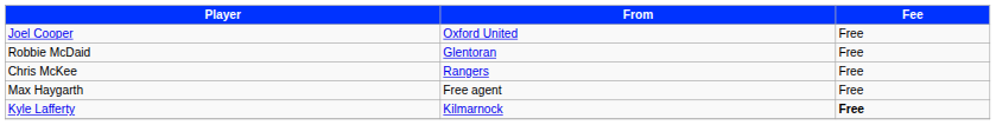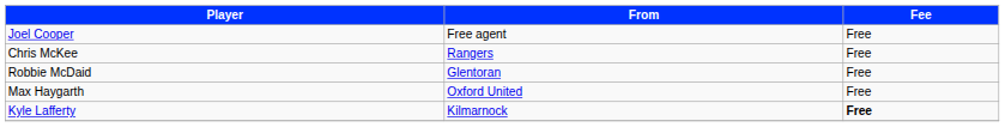Joel Cooper | From: Oxford United -> Free agent
rows swapped: Chris McKee <-> Robbie McDaid
Max Haygarth | From: Free agent -> Oxford United
